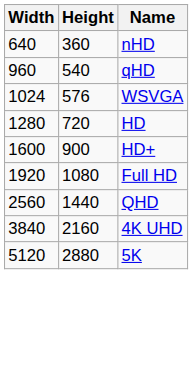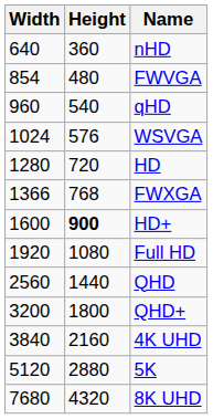+ row: 854 | 480 | FWVGA
+ row: 1366 | 768 | FWXGA
HD+ | Height: normal -> bold
+ row: 3200 | 1800 | QHD+
+ row: 7680 | 4320 | 8K UHD
